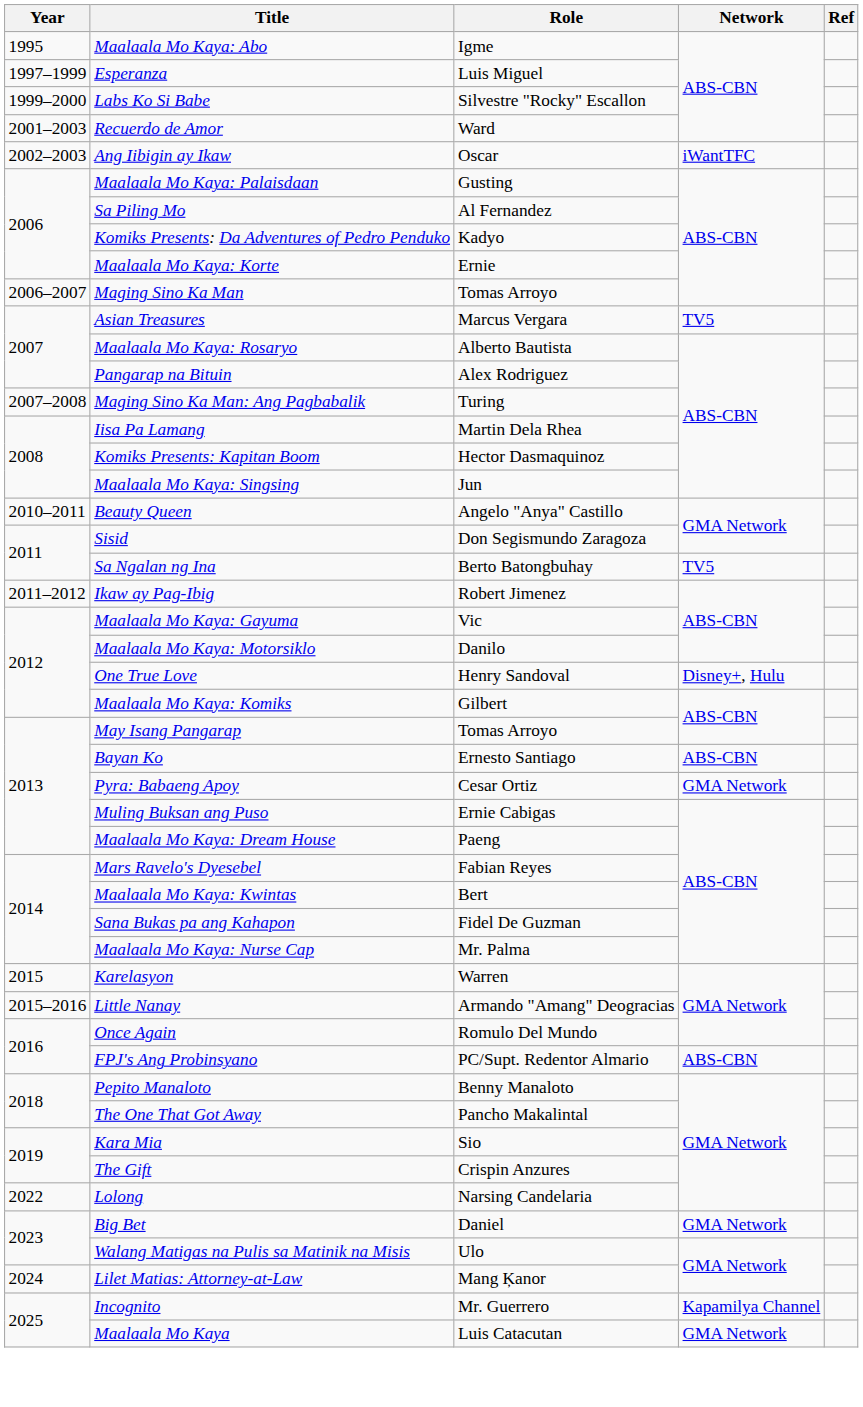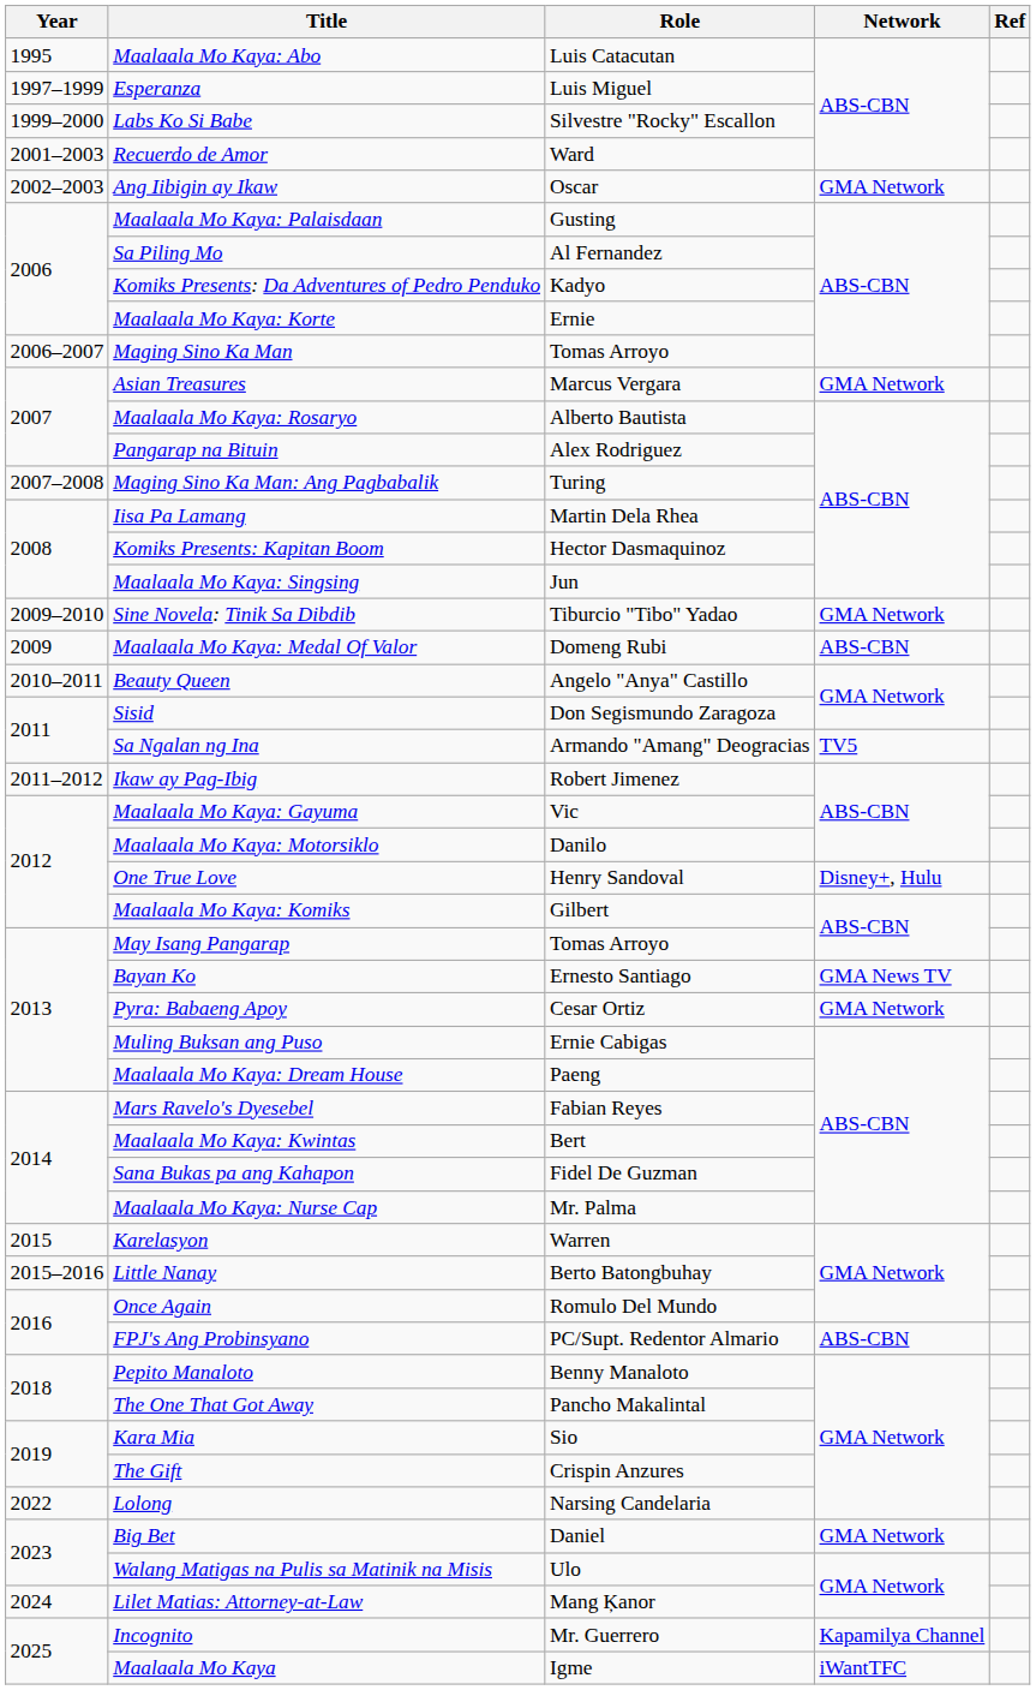Maalaala Mo Kaya: Abo | Role: Igme -> Luis Catacutan
Ang Iibigin ay Ikaw | Network: iWantTFC -> GMA Network
Asian Treasures | Network: TV5 -> GMA Network
+ row: 2009–2010 | Sine Novela: Tinik Sa Dibdib | Tiburcio "Tibo" Yadao | GMA Network
+ row: 2009 | Maalaala Mo Kaya: Medal Of Valor | Domeng Rubi | ABS-CBN
Sa Ngalan ng Ina | Role: Berto Batongbuhay -> Armando "Amang" Deogracias
Bayan Ko | Network: ABS-CBN -> GMA News TV
Little Nanay | Role: Armando "Amang" Deogracias -> Berto Batongbuhay
Maalaala Mo Kaya | Role: Luis Catacutan -> Igme
Maalaala Mo Kaya | Network: GMA Network -> iWantTFC
